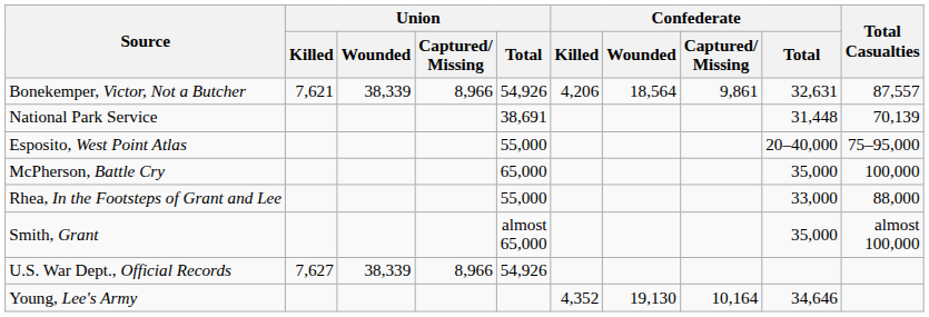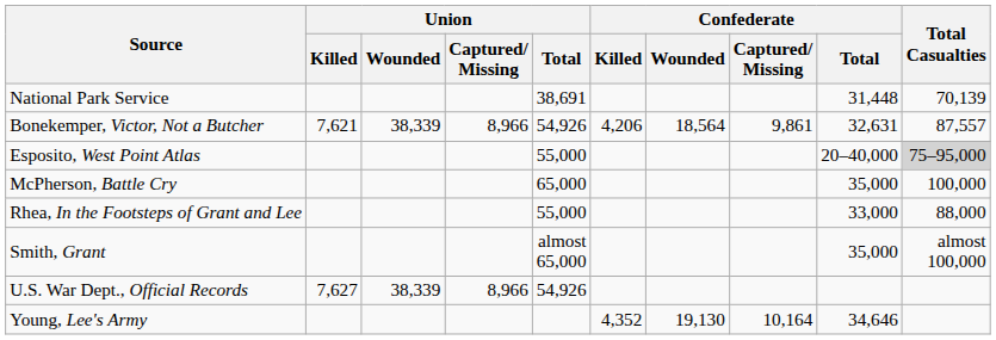rows swapped: National Park Service <-> Bonekemper, Victor, Not a Butcher
Esposito, West Point Atlas | Total Casualties: no background -> lightgrey background
